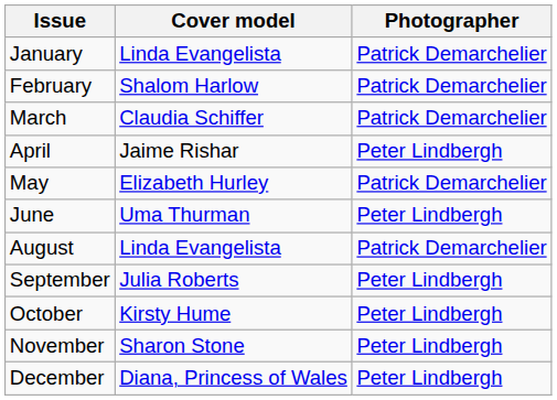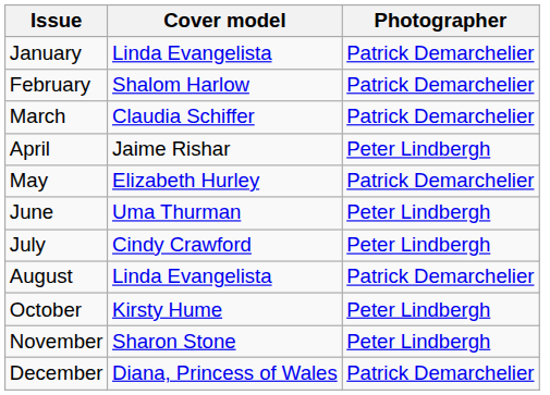+ row: July | Cindy Crawford | Peter Lindbergh
- row: September | Julia Roberts | Peter Lindbergh
December | Photographer: Peter Lindbergh -> Patrick Demarchelier
